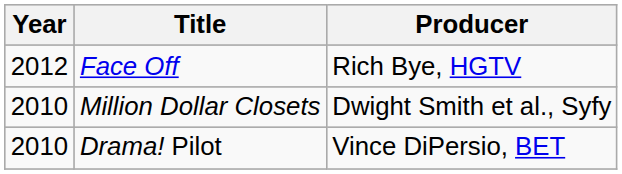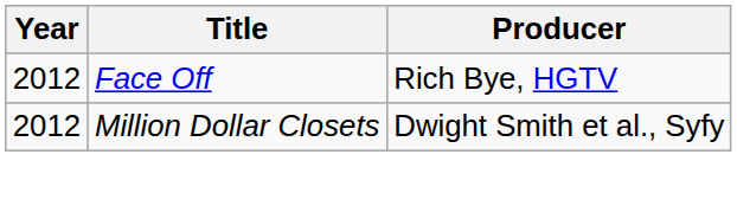Million Dollar Closets | Year: 2010 -> 2012
- row: 2010 | Drama! Pilot | Vince DiPersio, BET
